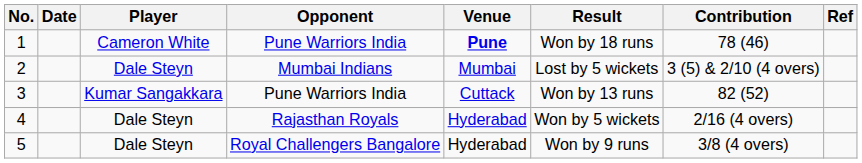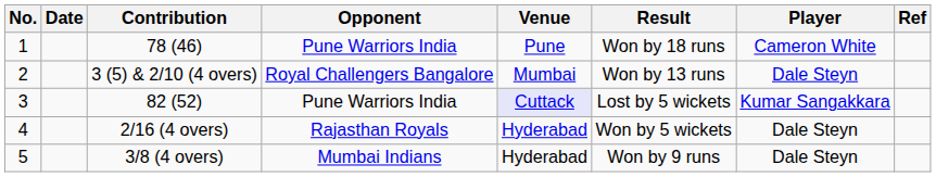columns swapped: Player <-> Contribution
1 | Venue: bold -> normal
2 | Opponent: Mumbai Indians -> Royal Challengers Bangalore
2 | Result: Lost by 5 wickets -> Won by 13 runs
3 | Venue: no background -> lavender background
3 | Result: Won by 13 runs -> Lost by 5 wickets
5 | Opponent: Royal Challengers Bangalore -> Mumbai Indians
